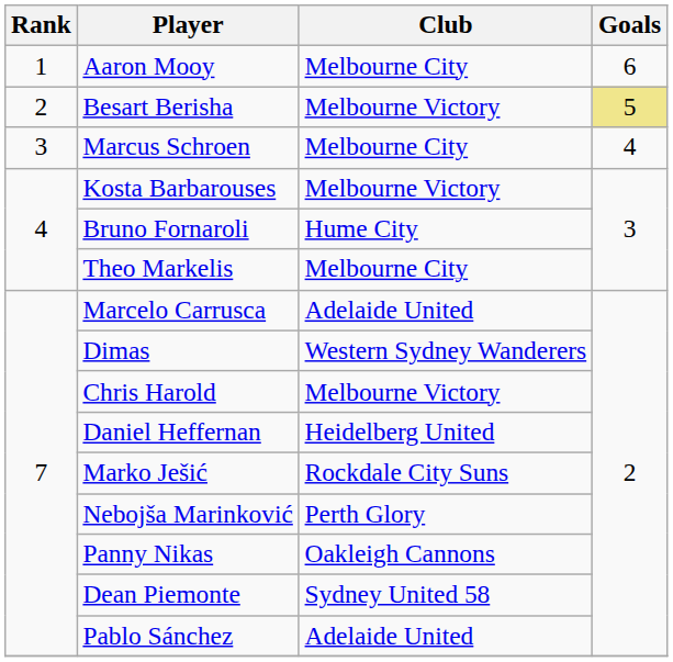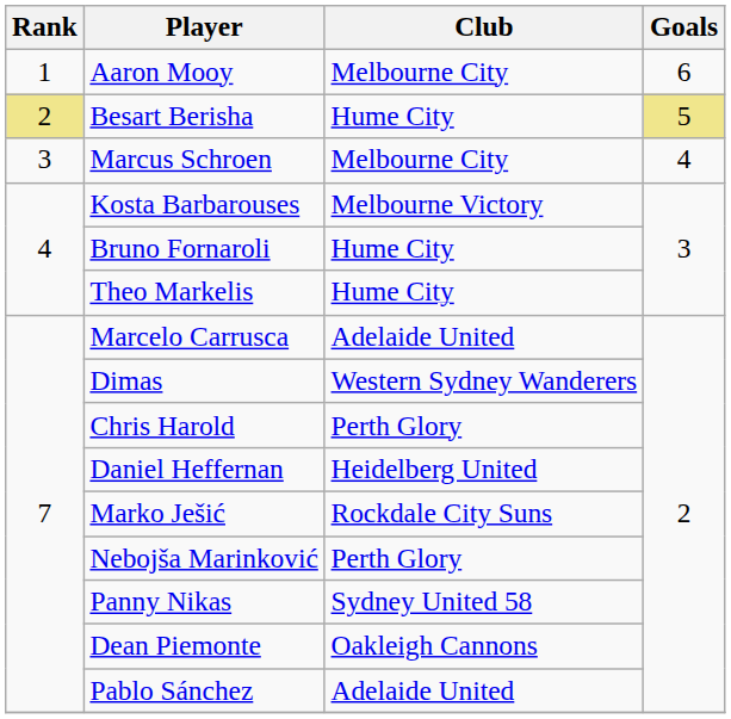Besart Berisha | Rank: no background -> khaki background
Besart Berisha | Club: Melbourne Victory -> Hume City
Theo Markelis | Club: Melbourne City -> Hume City
Chris Harold | Club: Melbourne Victory -> Perth Glory
Panny Nikas | Club: Oakleigh Cannons -> Sydney United 58
Dean Piemonte | Club: Sydney United 58 -> Oakleigh Cannons
